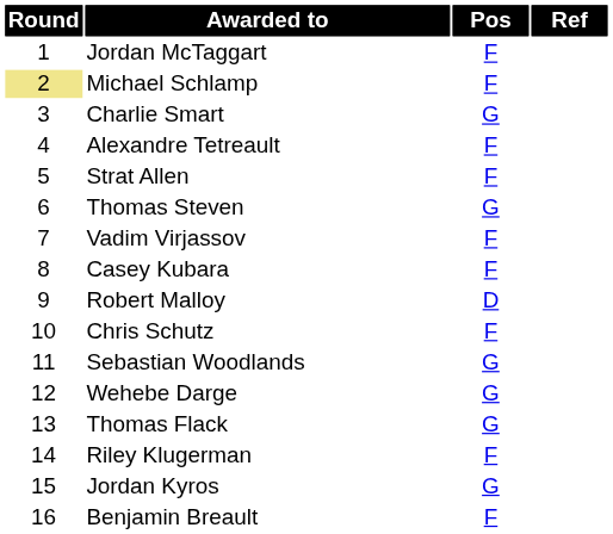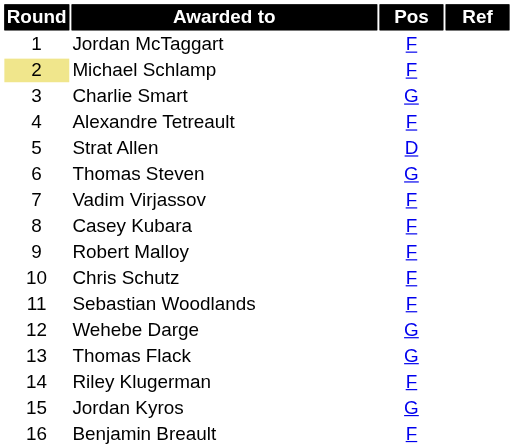Strat Allen | Pos: F -> D
Robert Malloy | Pos: D -> F
Sebastian Woodlands | Pos: G -> F
